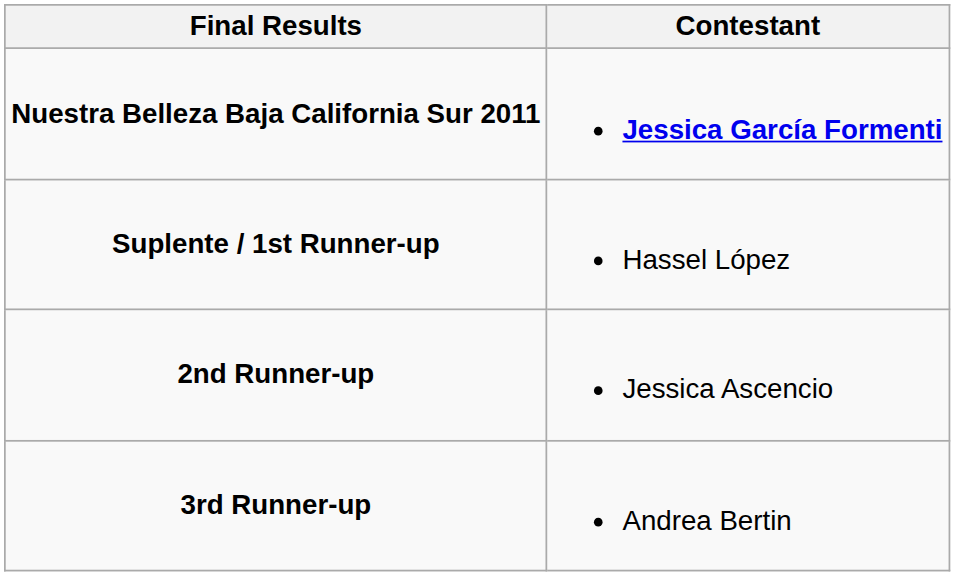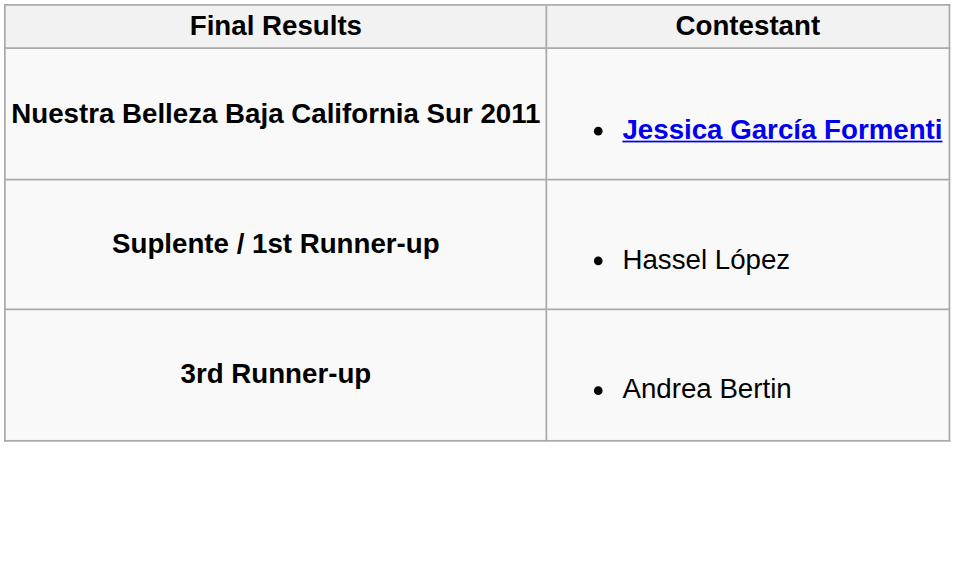- row: 2nd Runner-up | Jessica Ascencio
